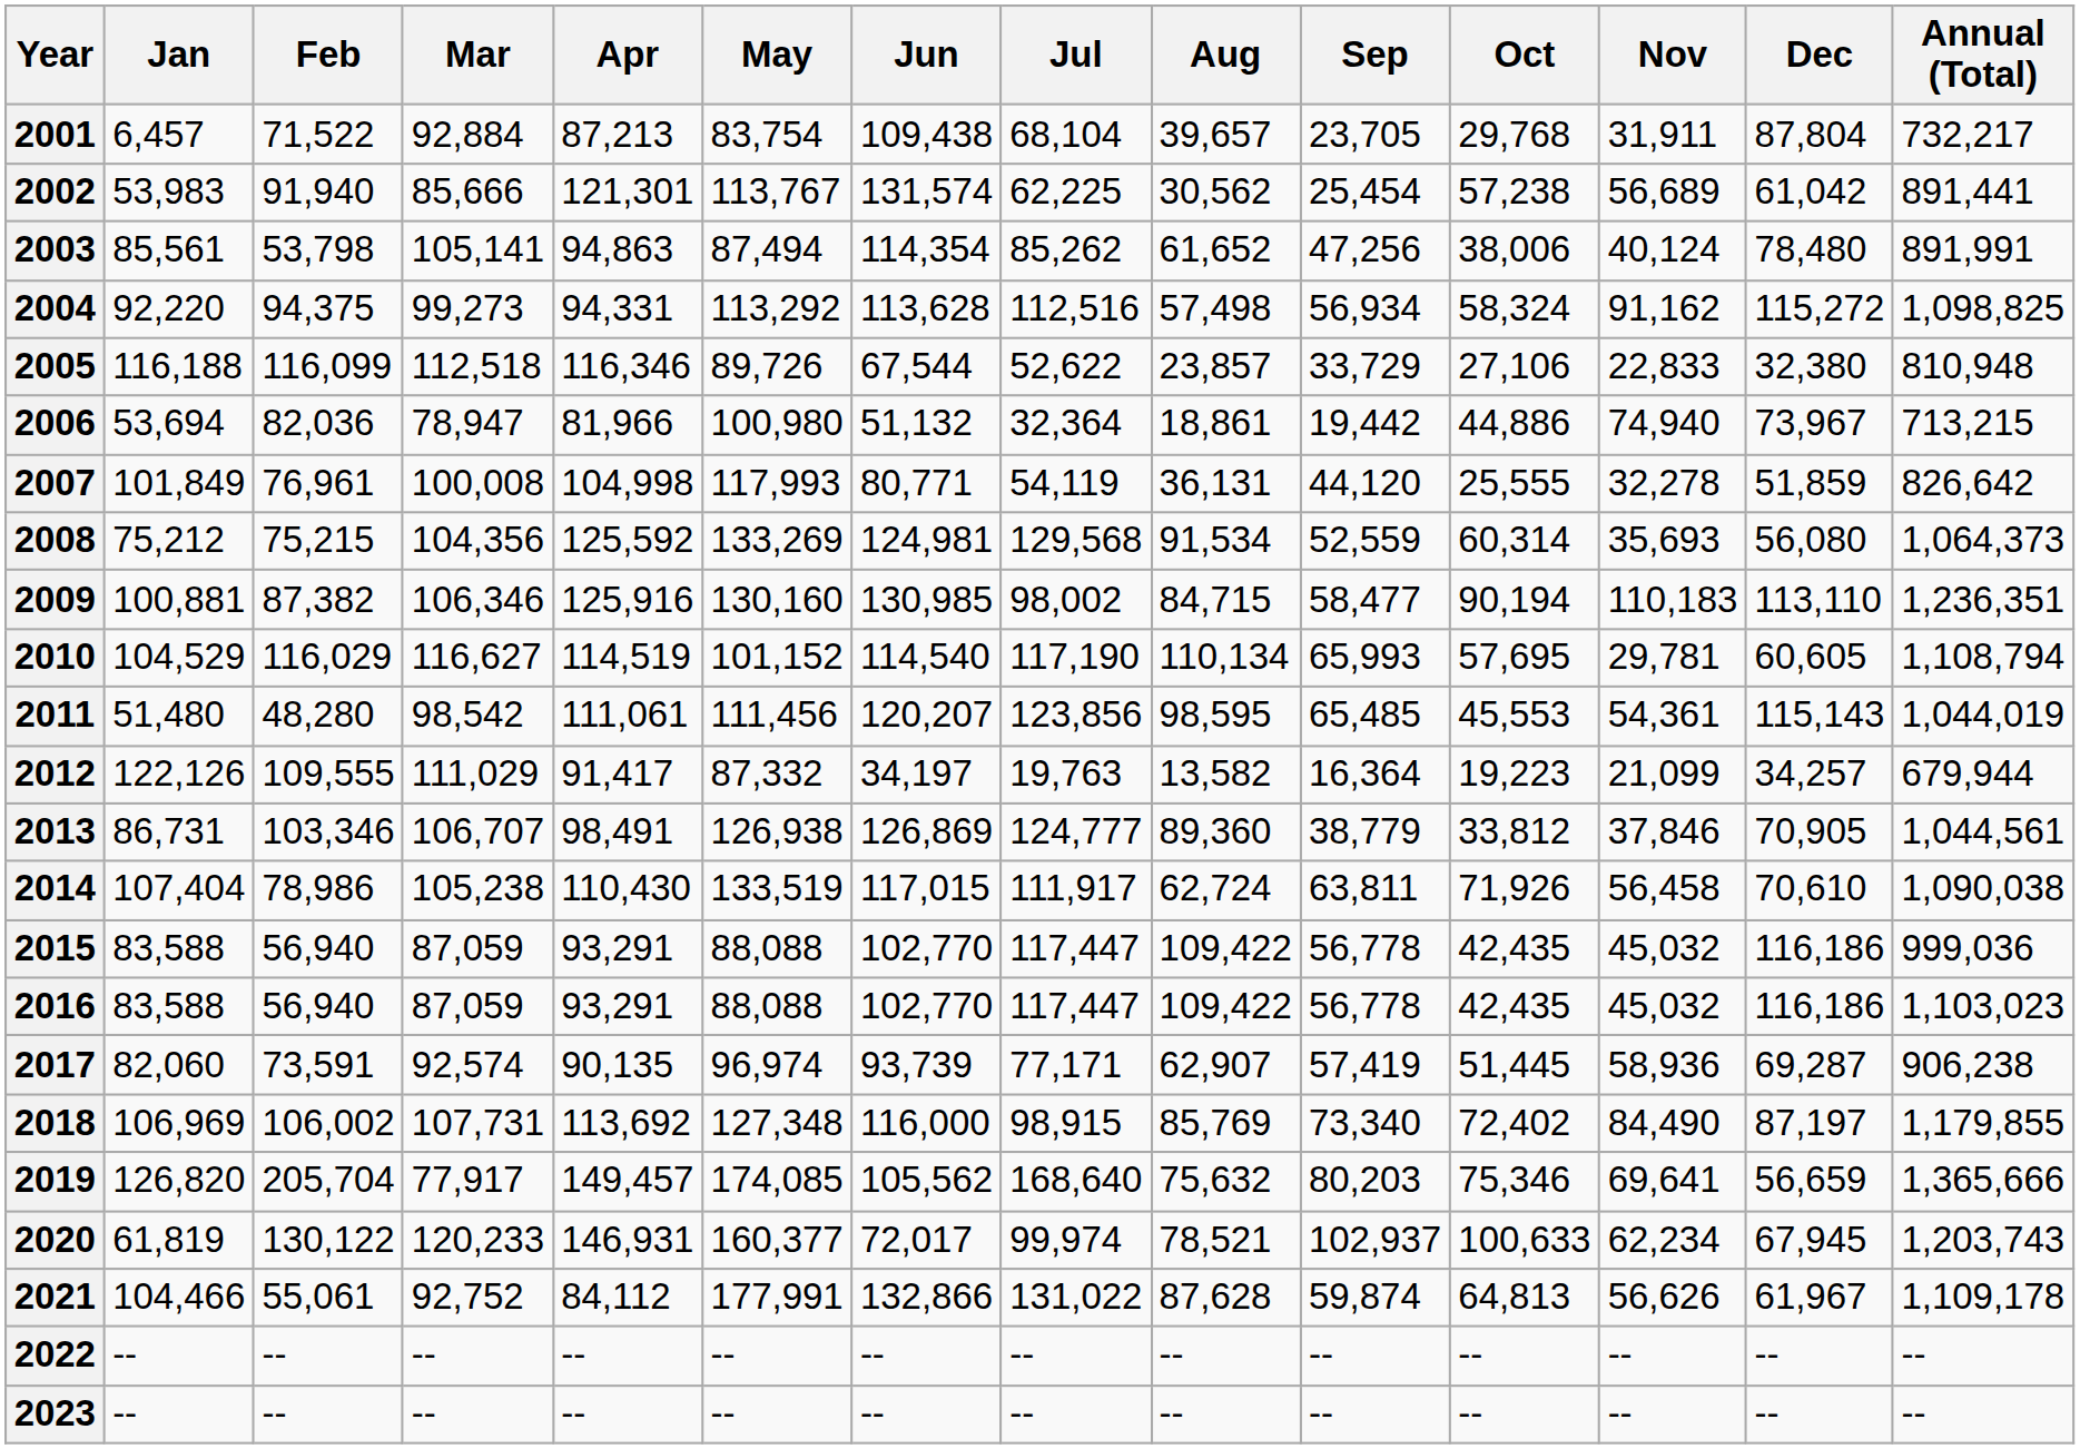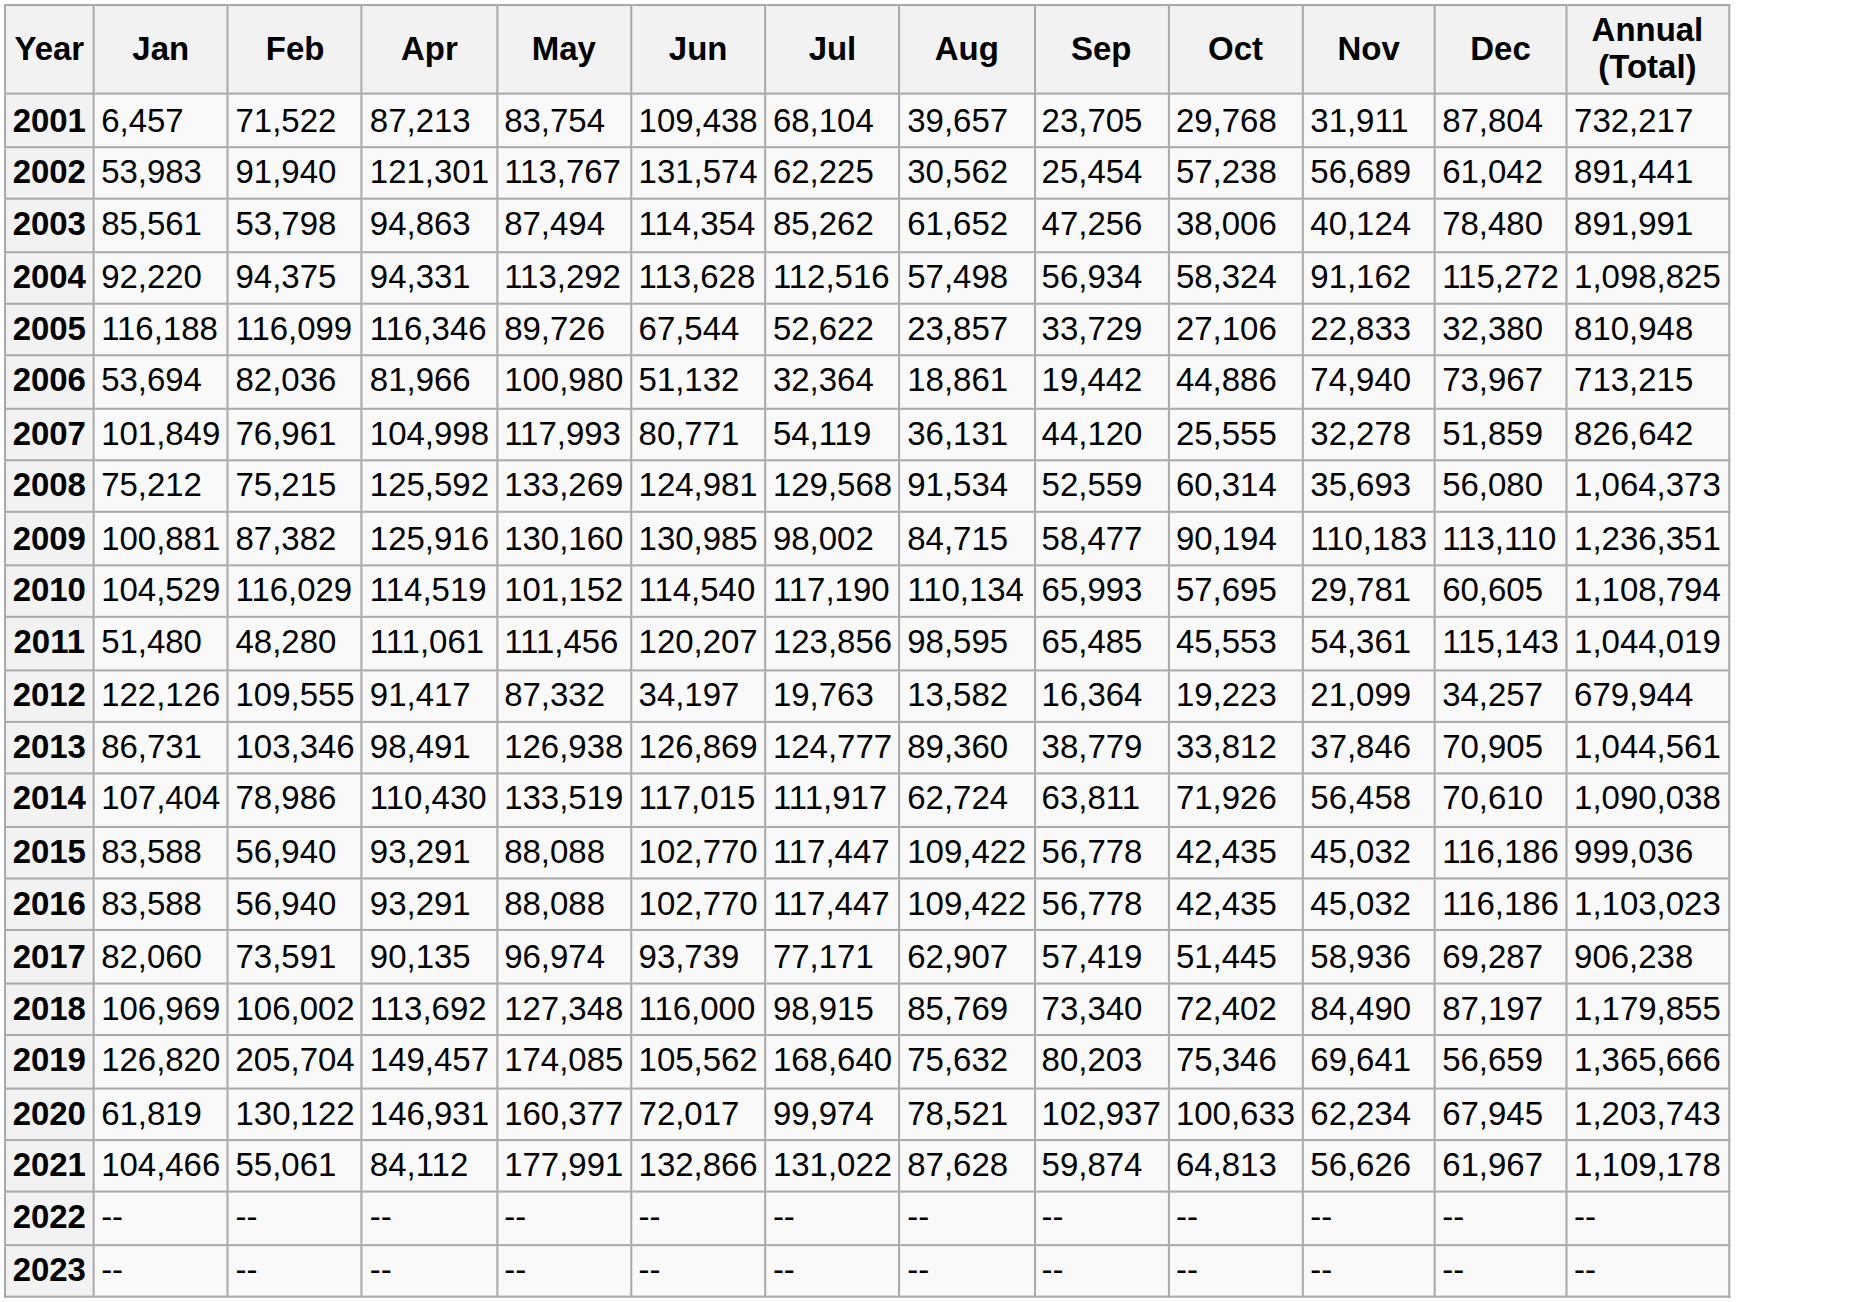- column: Mar | 92,884 | 85,666 | 105,141 | 99,273 | 112,518 | 78,947 | 100,008 | 104,356 | 106,346 | 116,627 | 98,542 | 111,029 | 106,707 | 105,238 | 87,059 | 87,059 | 92,574 | 107,731 | 77,917 | 120,233 | 92,752 | -- | --
